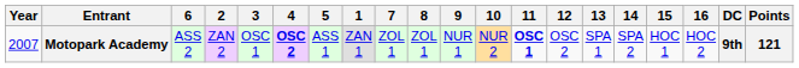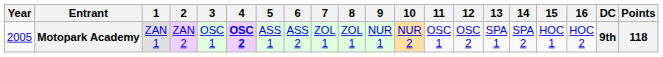columns swapped: 1 <-> 6
Motopark Academy | Year: 2007 -> 2005
Motopark Academy | 11: bold -> normal
Motopark Academy | Points: 121 -> 118
